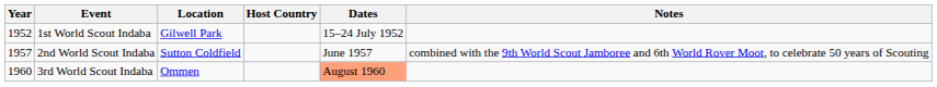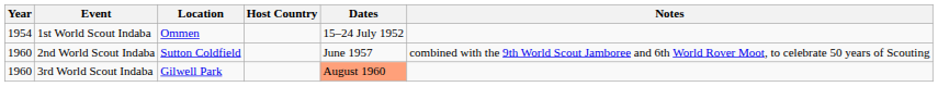1st World Scout Indaba | Year: 1952 -> 1954
1st World Scout Indaba | Location: Gilwell Park -> Ommen
2nd World Scout Indaba | Year: 1957 -> 1960
3rd World Scout Indaba | Location: Ommen -> Gilwell Park
